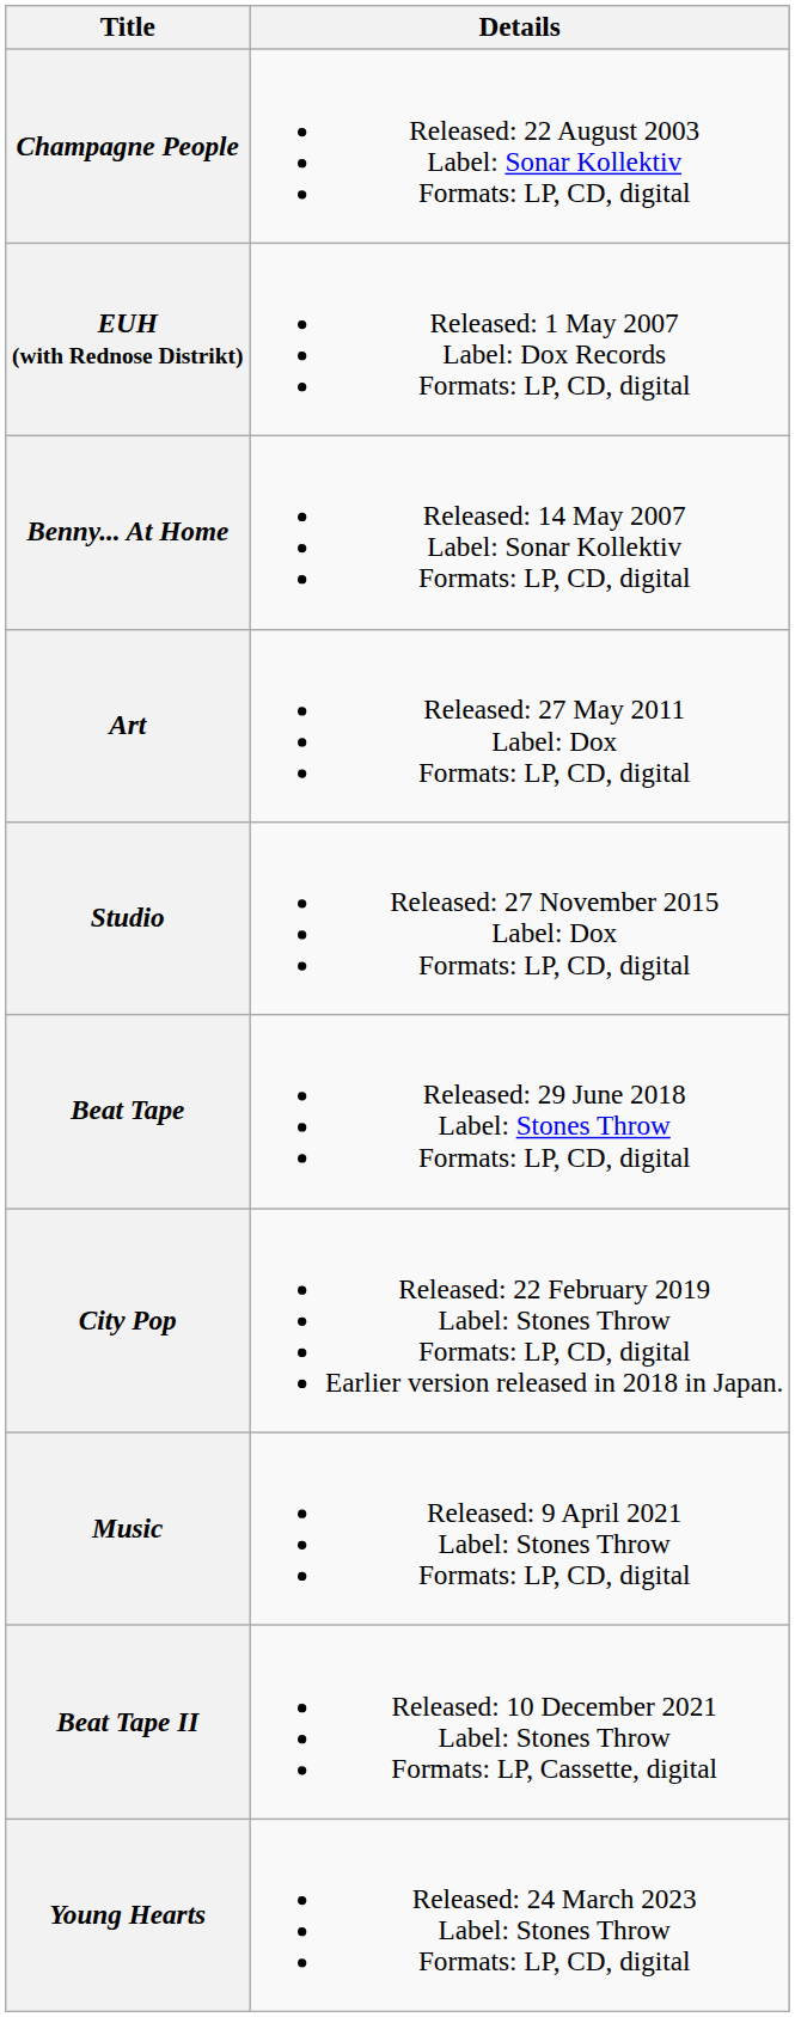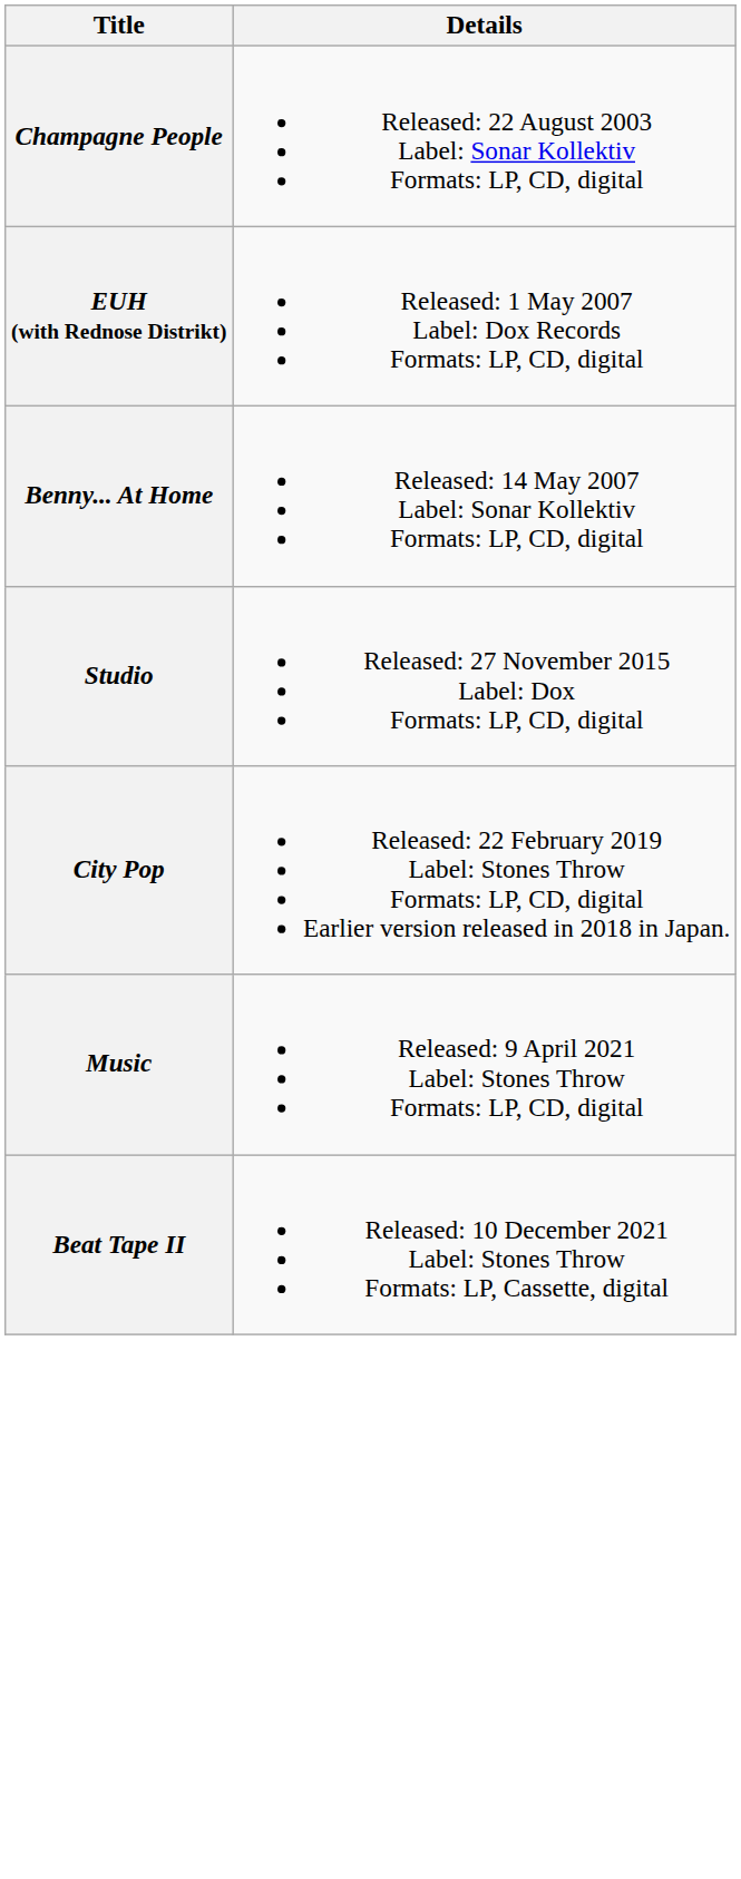- row: Art | Released: 27 May 2011 Label: Dox Formats: LP, CD, digital
- row: Beat Tape | Released: 29 June 2018 Label: Stones Throw Formats: LP, CD, digital
- row: Young Hearts | Released: 24 March 2023 Label: Stones Throw Formats: LP, CD, digital
